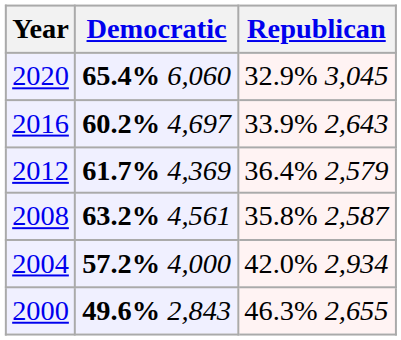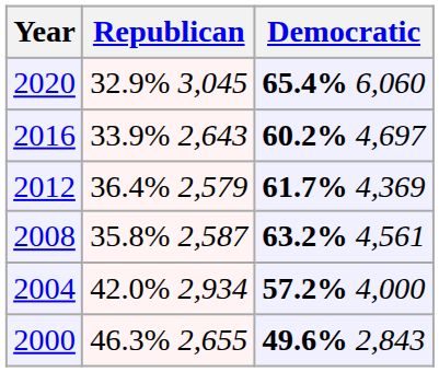columns swapped: Republican <-> Democratic
